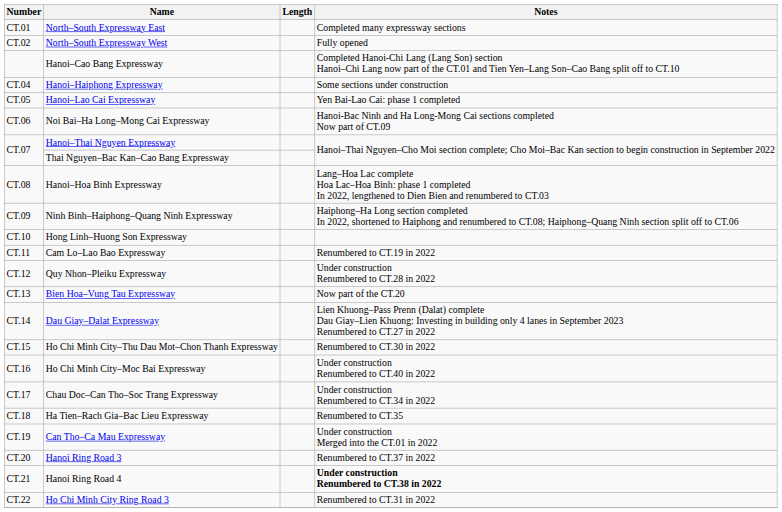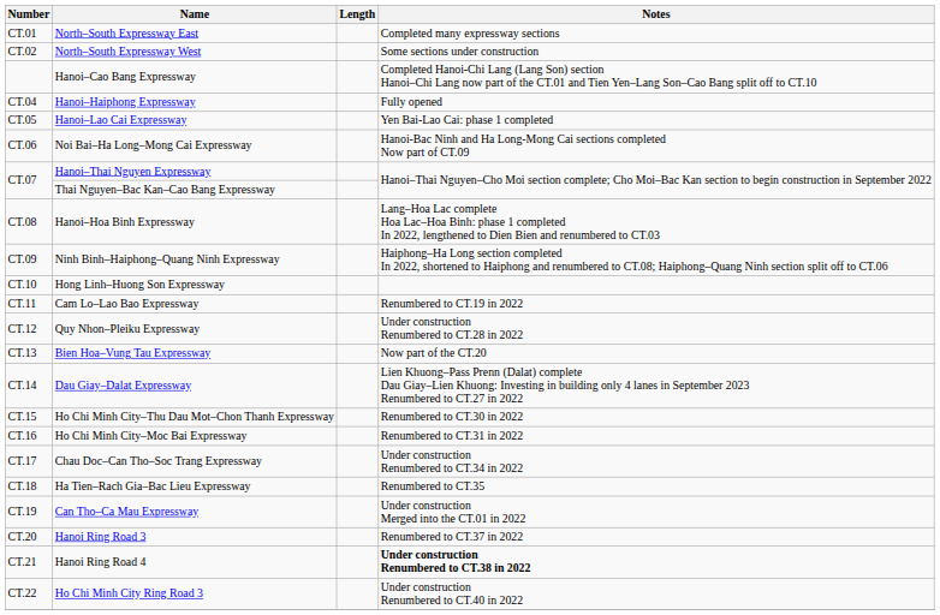North–South Expressway West | Notes: Fully opened -> Some sections under construction
Hanoi–Haiphong Expressway | Notes: Some sections under construction -> Fully opened
Ho Chi Minh City–Moc Bai Expressway | Notes: Under construction Renumbered to CT.40 in 2022 -> Renumbered to CT.31 in 2022
Ho Chi Minh City Ring Road 3 | Notes: Renumbered to CT.31 in 2022 -> Under construction Renumbered to CT.40 in 2022
